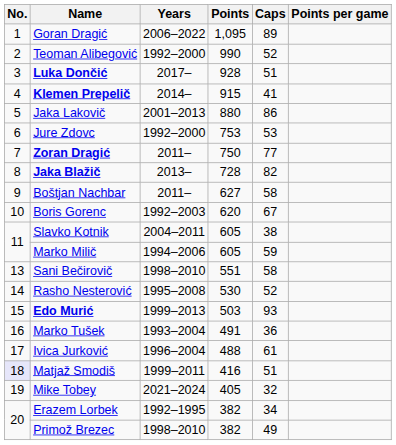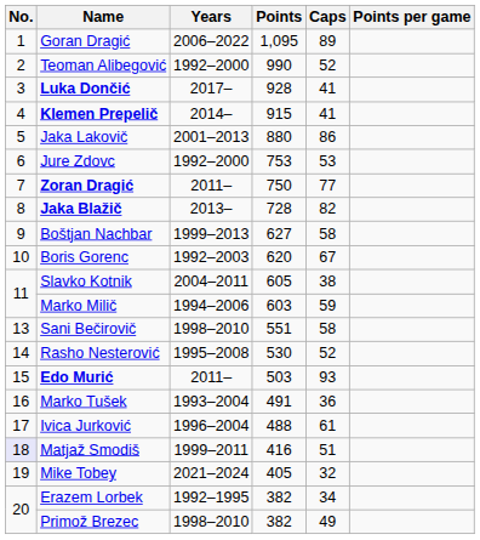Luka Dončić | Caps: 51 -> 41
Boštjan Nachbar | Years: 2011– -> 1999–2013
Marko Milič | Points: 605 -> 603
Edo Murić | Years: 1999–2013 -> 2011–
